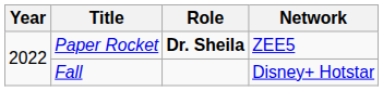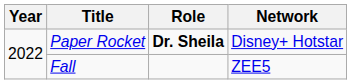Paper Rocket | Network: ZEE5 -> Disney+ Hotstar
Fall | Network: Disney+ Hotstar -> ZEE5
